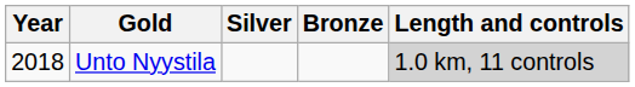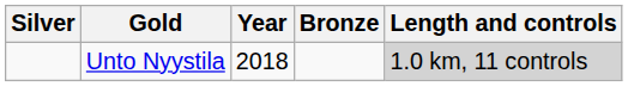columns swapped: Year <-> Silver
